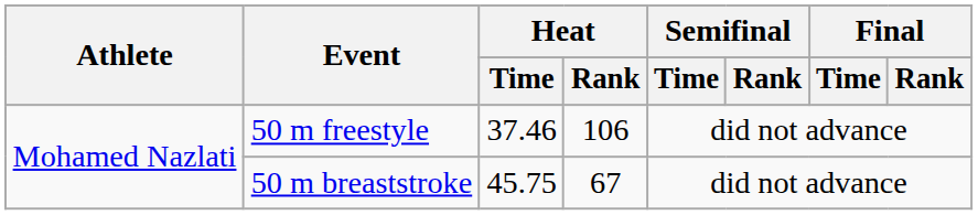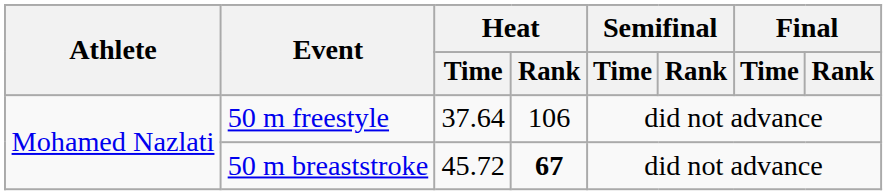50 m freestyle | Heat / Time: 37.46 -> 37.64
50 m breaststroke | Heat / Time: 45.75 -> 45.72
50 m breaststroke | Heat / Rank: normal -> bold
